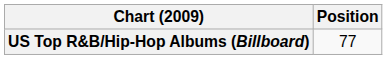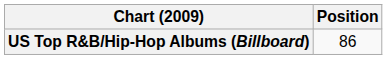US Top R&B/Hip-Hop Albums (Billboard) | Position: 77 -> 86
